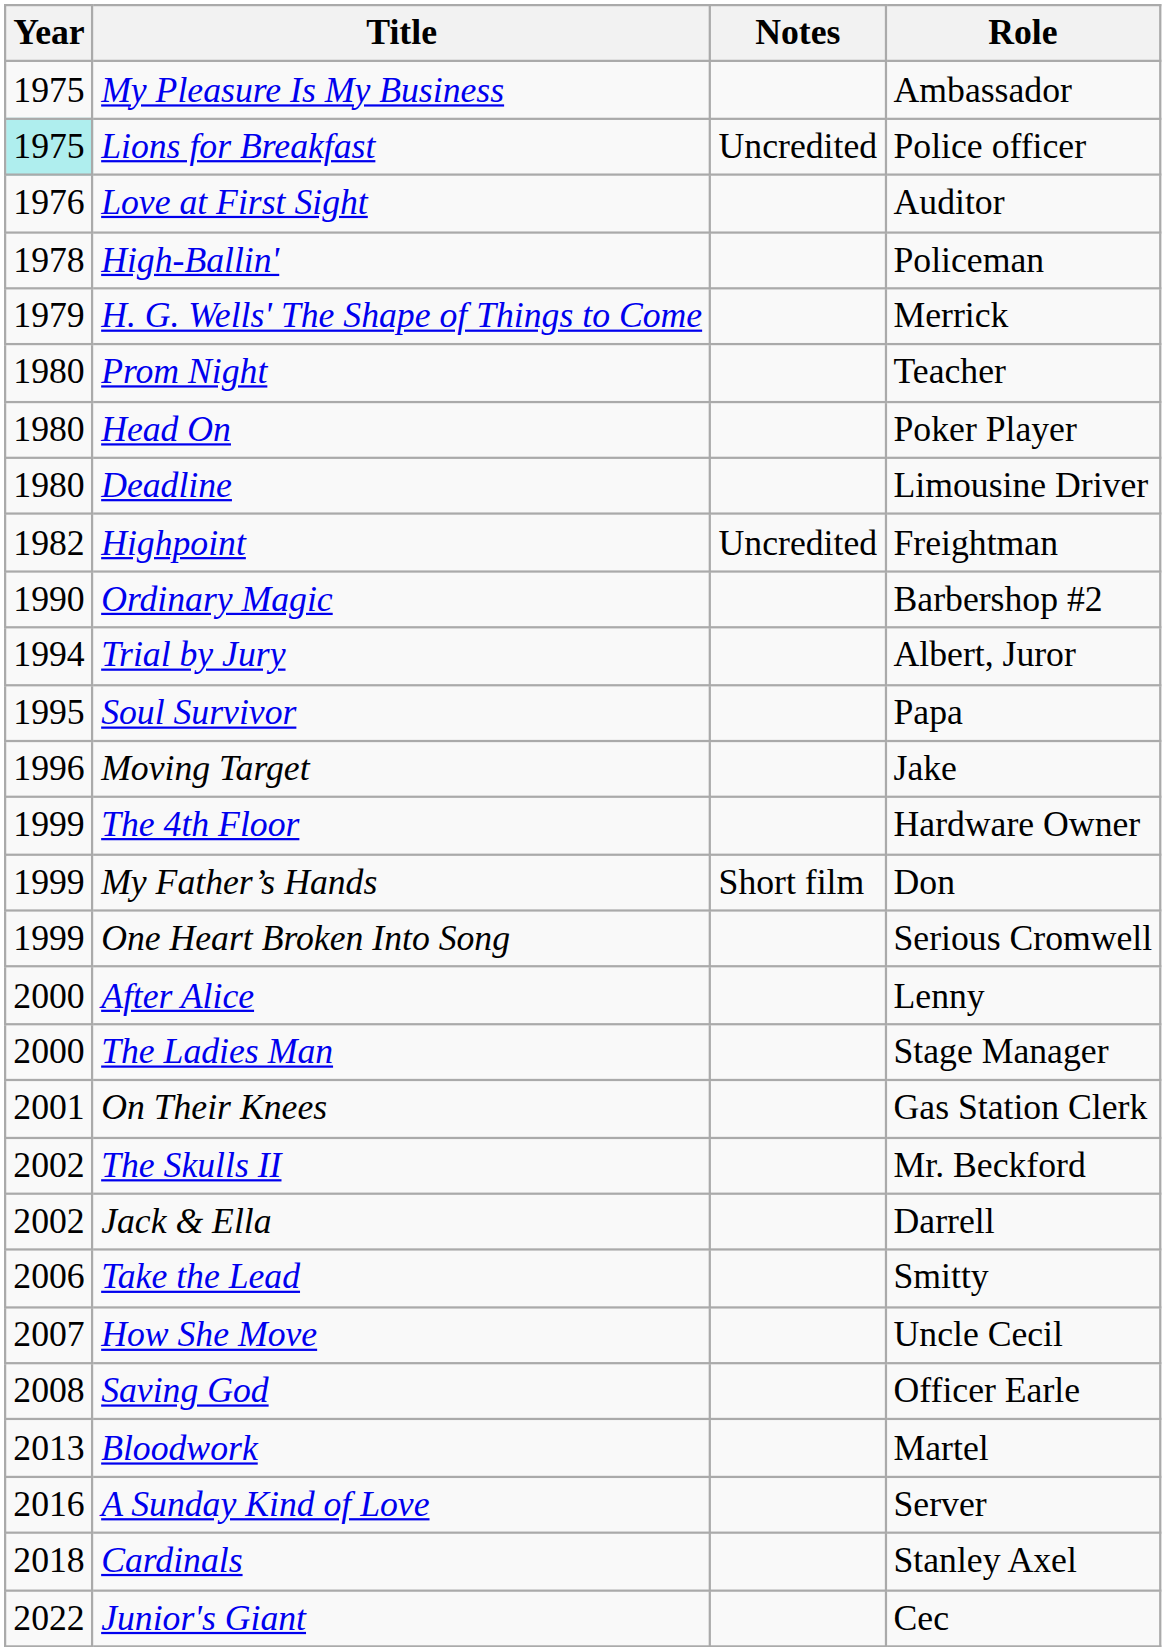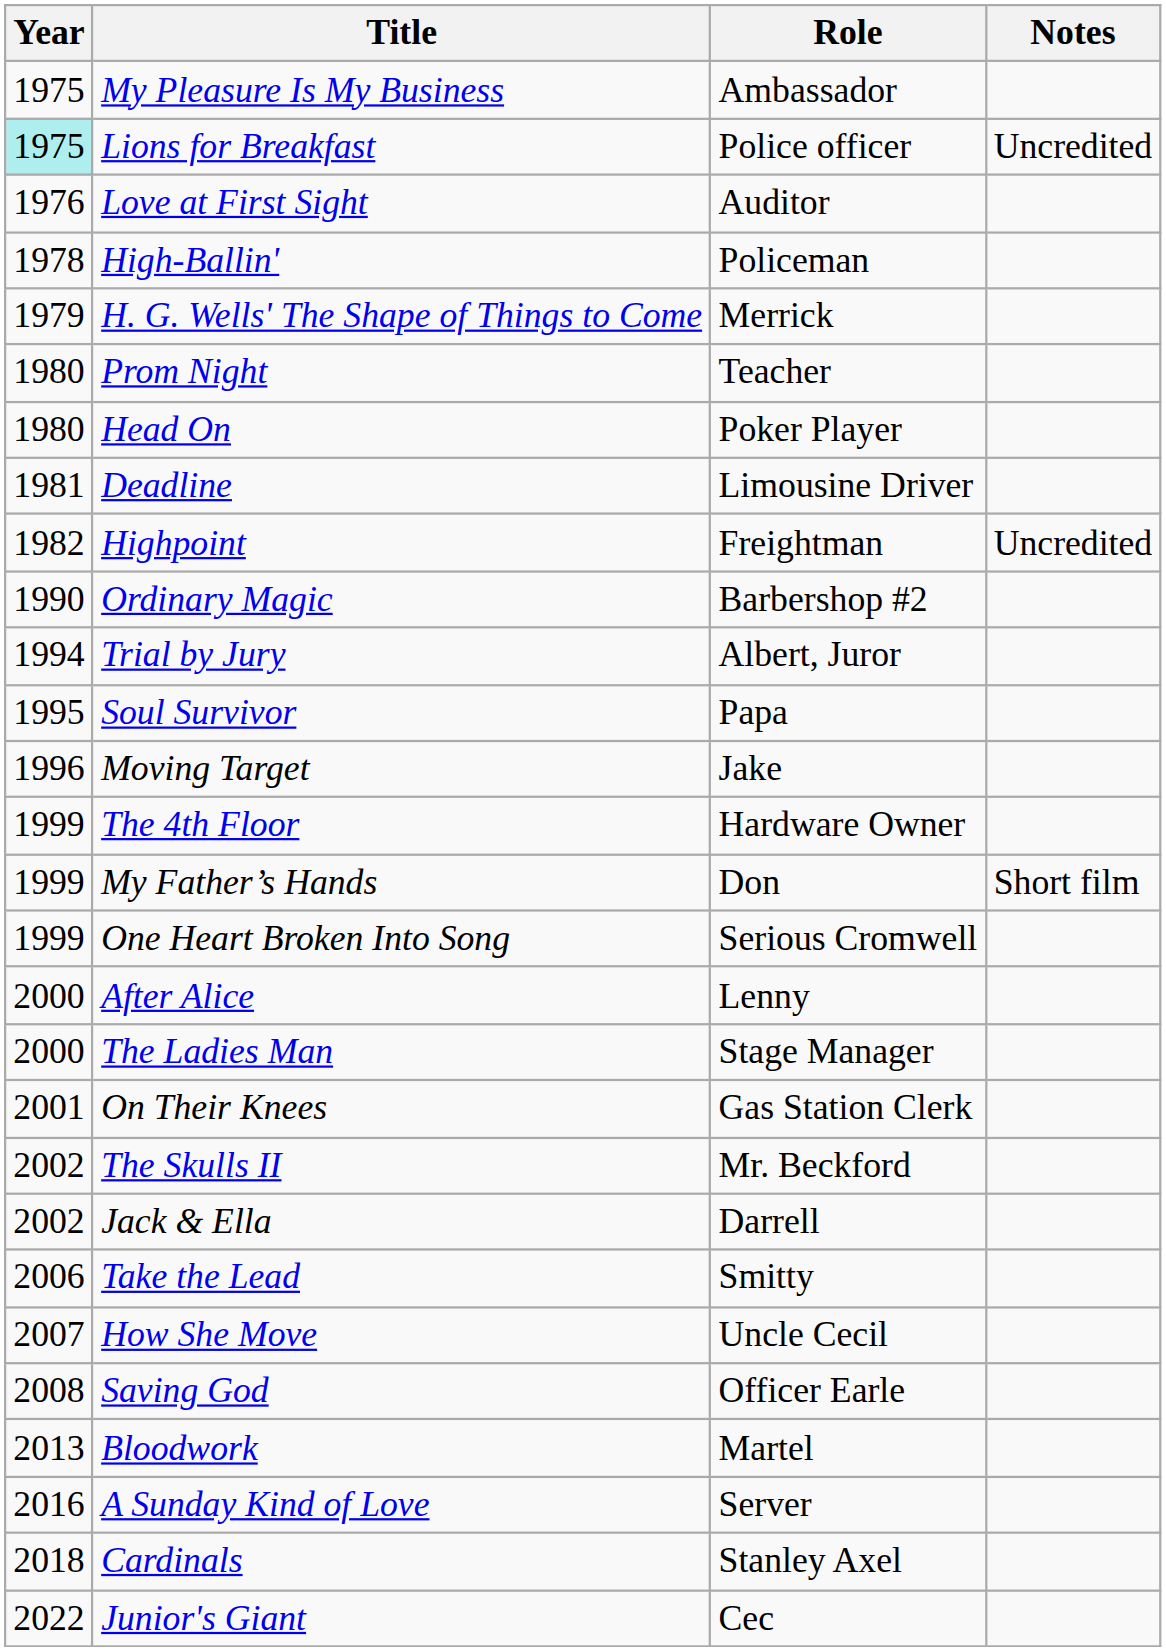columns swapped: Role <-> Notes
Deadline | Year: 1980 -> 1981
